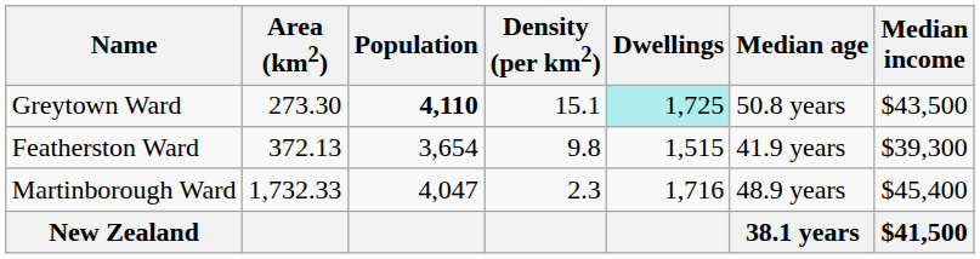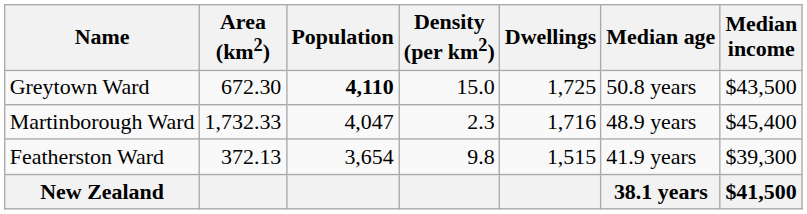Greytown Ward | Area (km2): 273.30 -> 672.30
Greytown Ward | Density (per km2): 15.1 -> 15.0
Greytown Ward | Dwellings: paleturquoise background -> no background
rows swapped: Featherston Ward <-> Martinborough Ward
